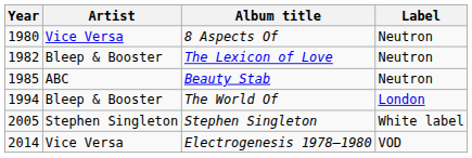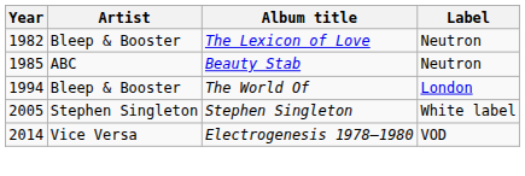- row: 1980 | Vice Versa | 8 Aspects Of | Neutron
